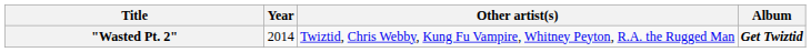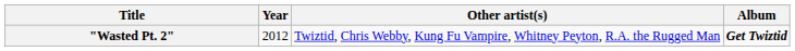"Wasted Pt. 2" | Year: 2014 -> 2012
